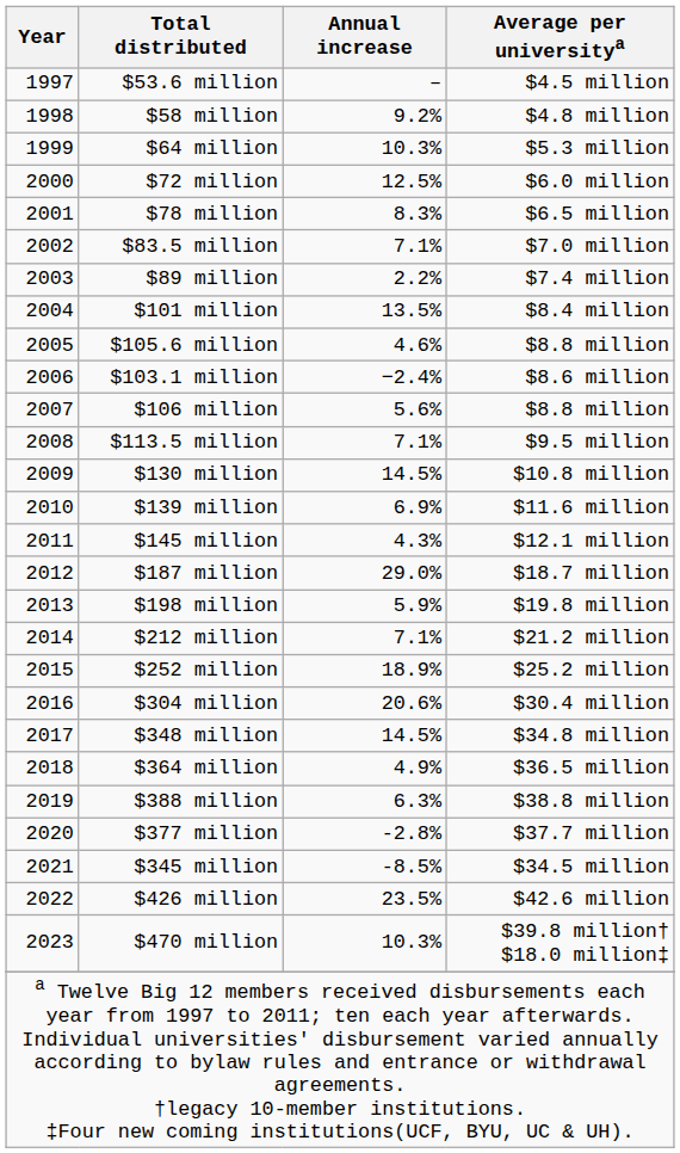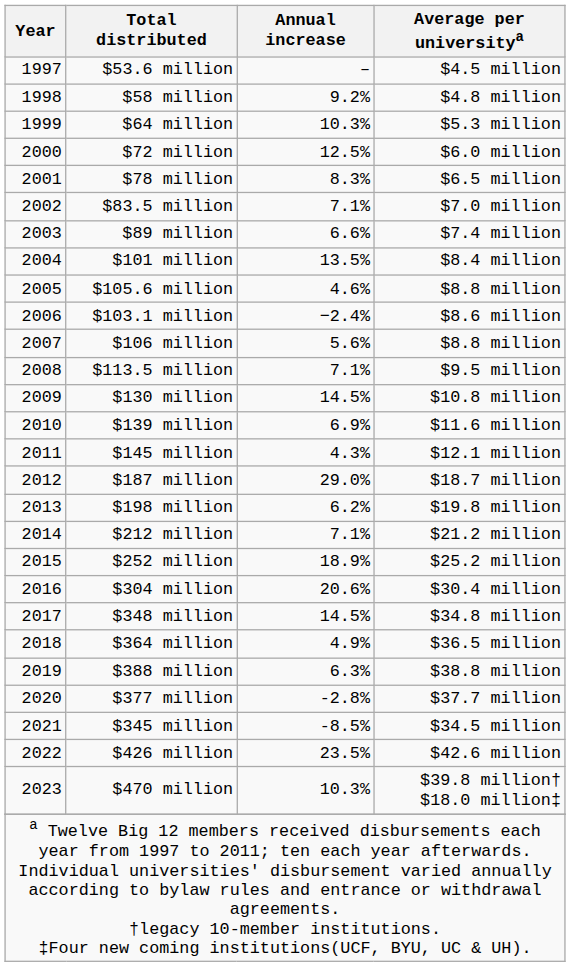$89 million | Annual increase: 2.2% -> 6.6%
$198 million | Annual increase: 5.9% -> 6.2%
